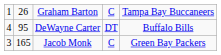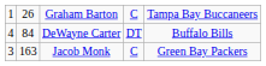DeWayne Carter | column 2: 95 -> 84
Jacob Monk | column 2: 165 -> 163
